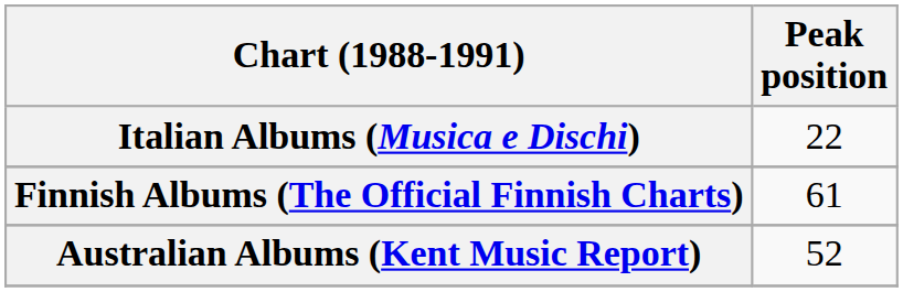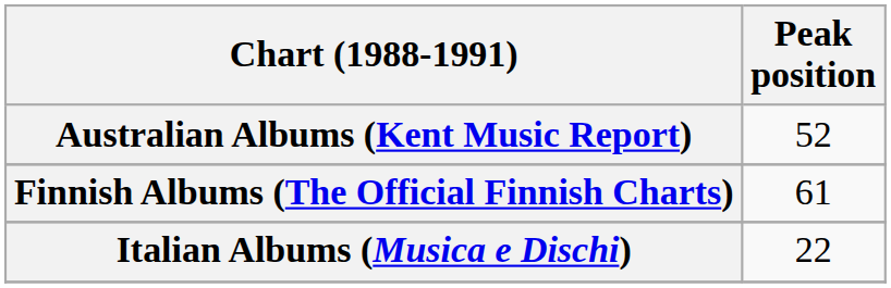rows swapped: Australian Albums (Kent Music Report) <-> Italian Albums (Musica e Dischi)
